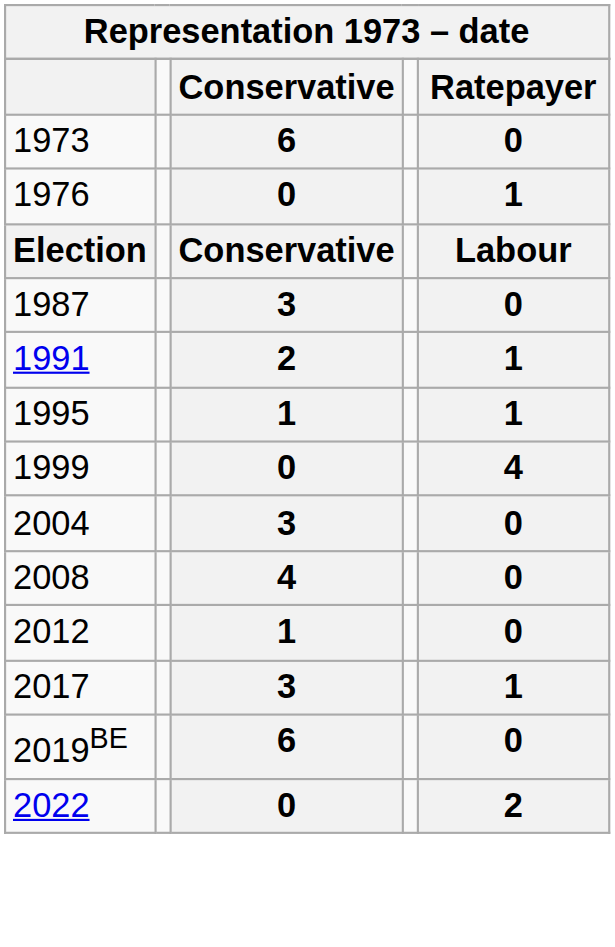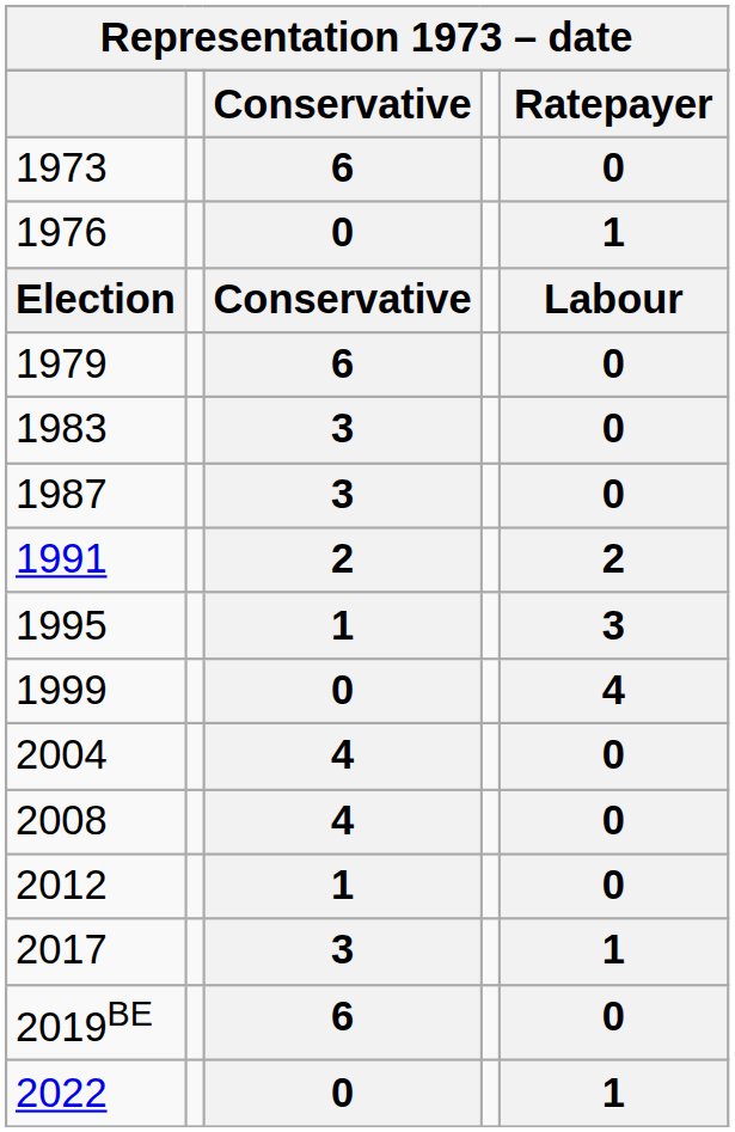+ row: 1979 | 6 | 0
+ row: 1983 | 3 | 0
1991 | Ratepayer: 1 -> 2
1995 | Ratepayer: 1 -> 3
2004 | Conservative: 3 -> 4
2022 | Ratepayer: 2 -> 1
